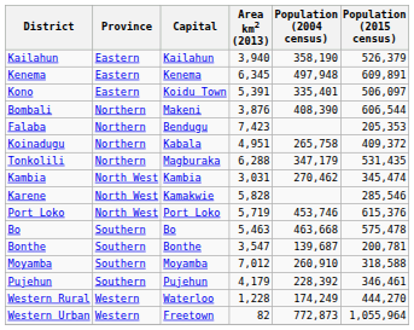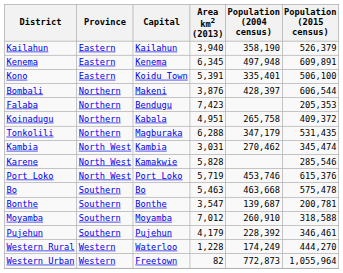Kono | Population (2015 census): 506,097 -> 506,100
Bombali | Population (2004 census): 408,390 -> 428,397
